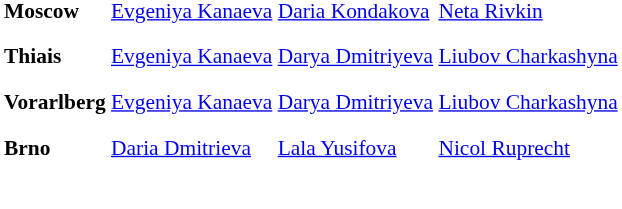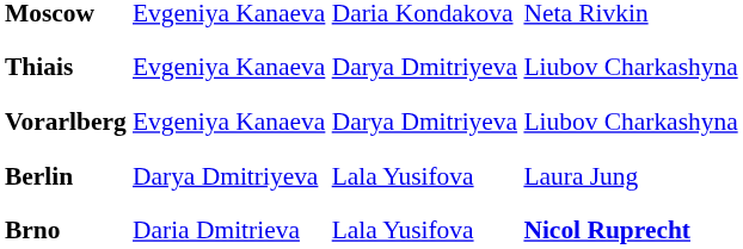+ row: Berlin | Darya Dmitriyeva | Lala Yusifova | Laura Jung
Brno | column 4: normal -> bold
